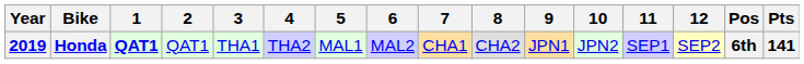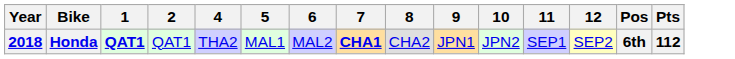- column: 3 | THA1
Honda | Year: 2019 -> 2018
Honda | 7: normal -> bold
Honda | Pts: 141 -> 112
